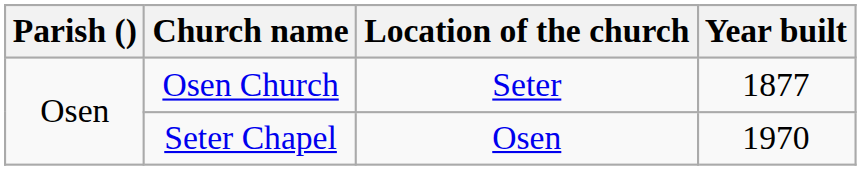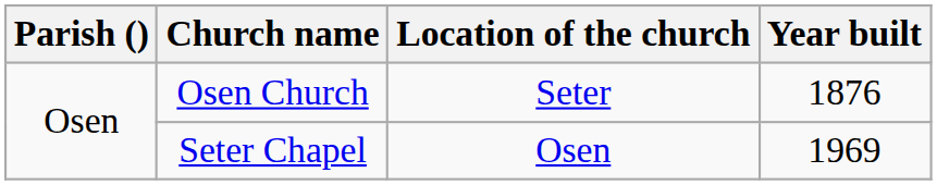Osen Church | Year built: 1877 -> 1876
Seter Chapel | Year built: 1970 -> 1969
